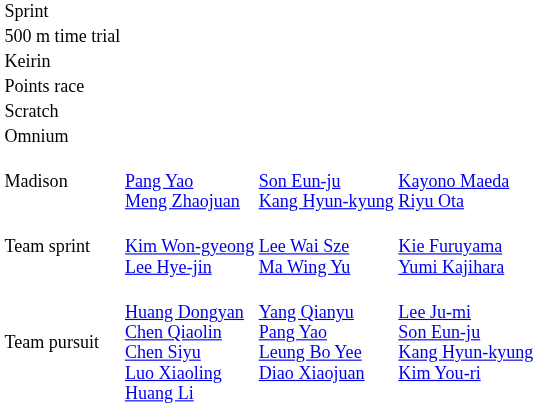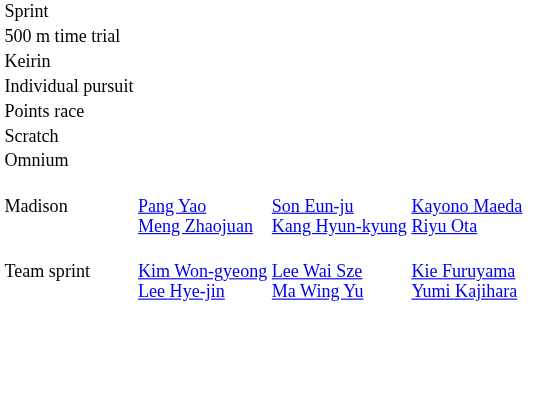+ row: Individual pursuit
- row: Team pursuit | Huang Dongyan Chen Qiaolin Chen Siyu Luo Xiaoling Huang Li | Yang Qianyu Pang Yao Leung Bo Yee Diao Xiaojuan | Lee Ju-mi Son Eun-ju Kang Hyun-kyung Kim You-ri
